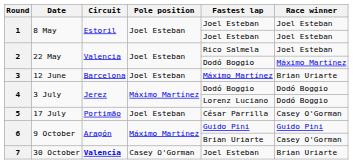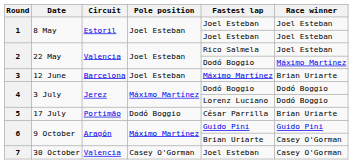5 | Pole position: Joel Esteban -> Dodó Boggio
5 | Race winner: Casey O'Gorman -> Brian Uriarte
7 | Circuit: bold -> normal
7 | Race winner: Brian Uriarte -> Casey O'Gorman
